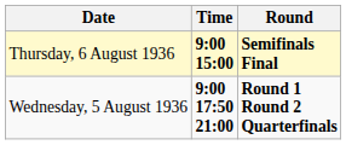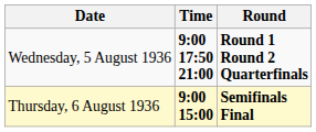rows swapped: Wednesday, 5 August 1936 <-> Thursday, 6 August 1936
